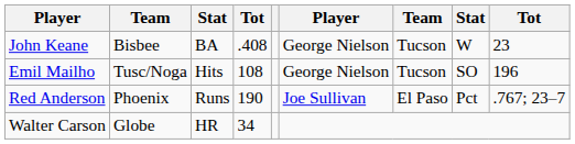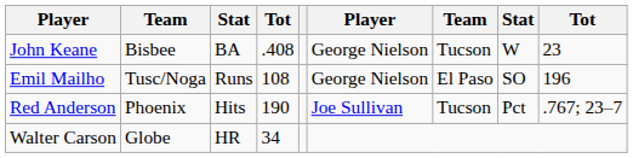Emil Mailho | column 3: Hits -> Runs
Emil Mailho | column 7: Tucson -> El Paso
Red Anderson | column 3: Runs -> Hits
Red Anderson | column 7: El Paso -> Tucson
